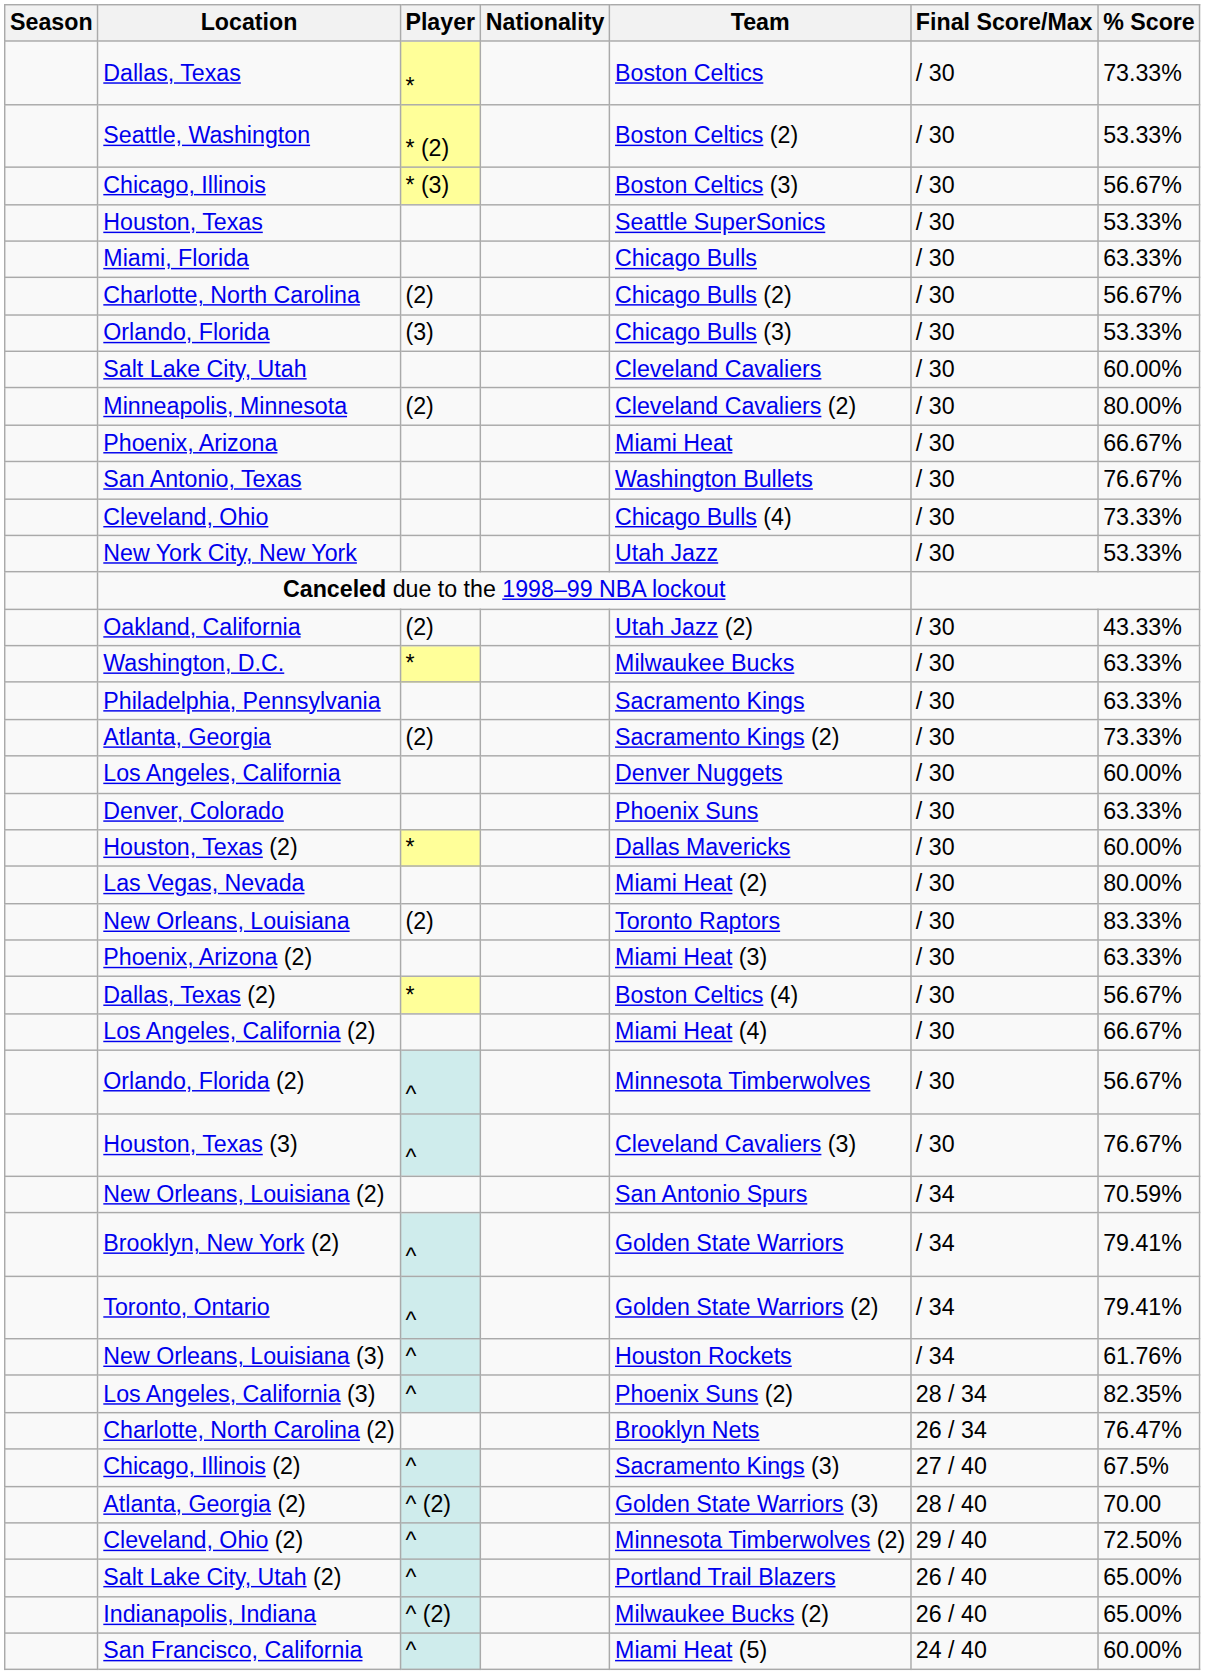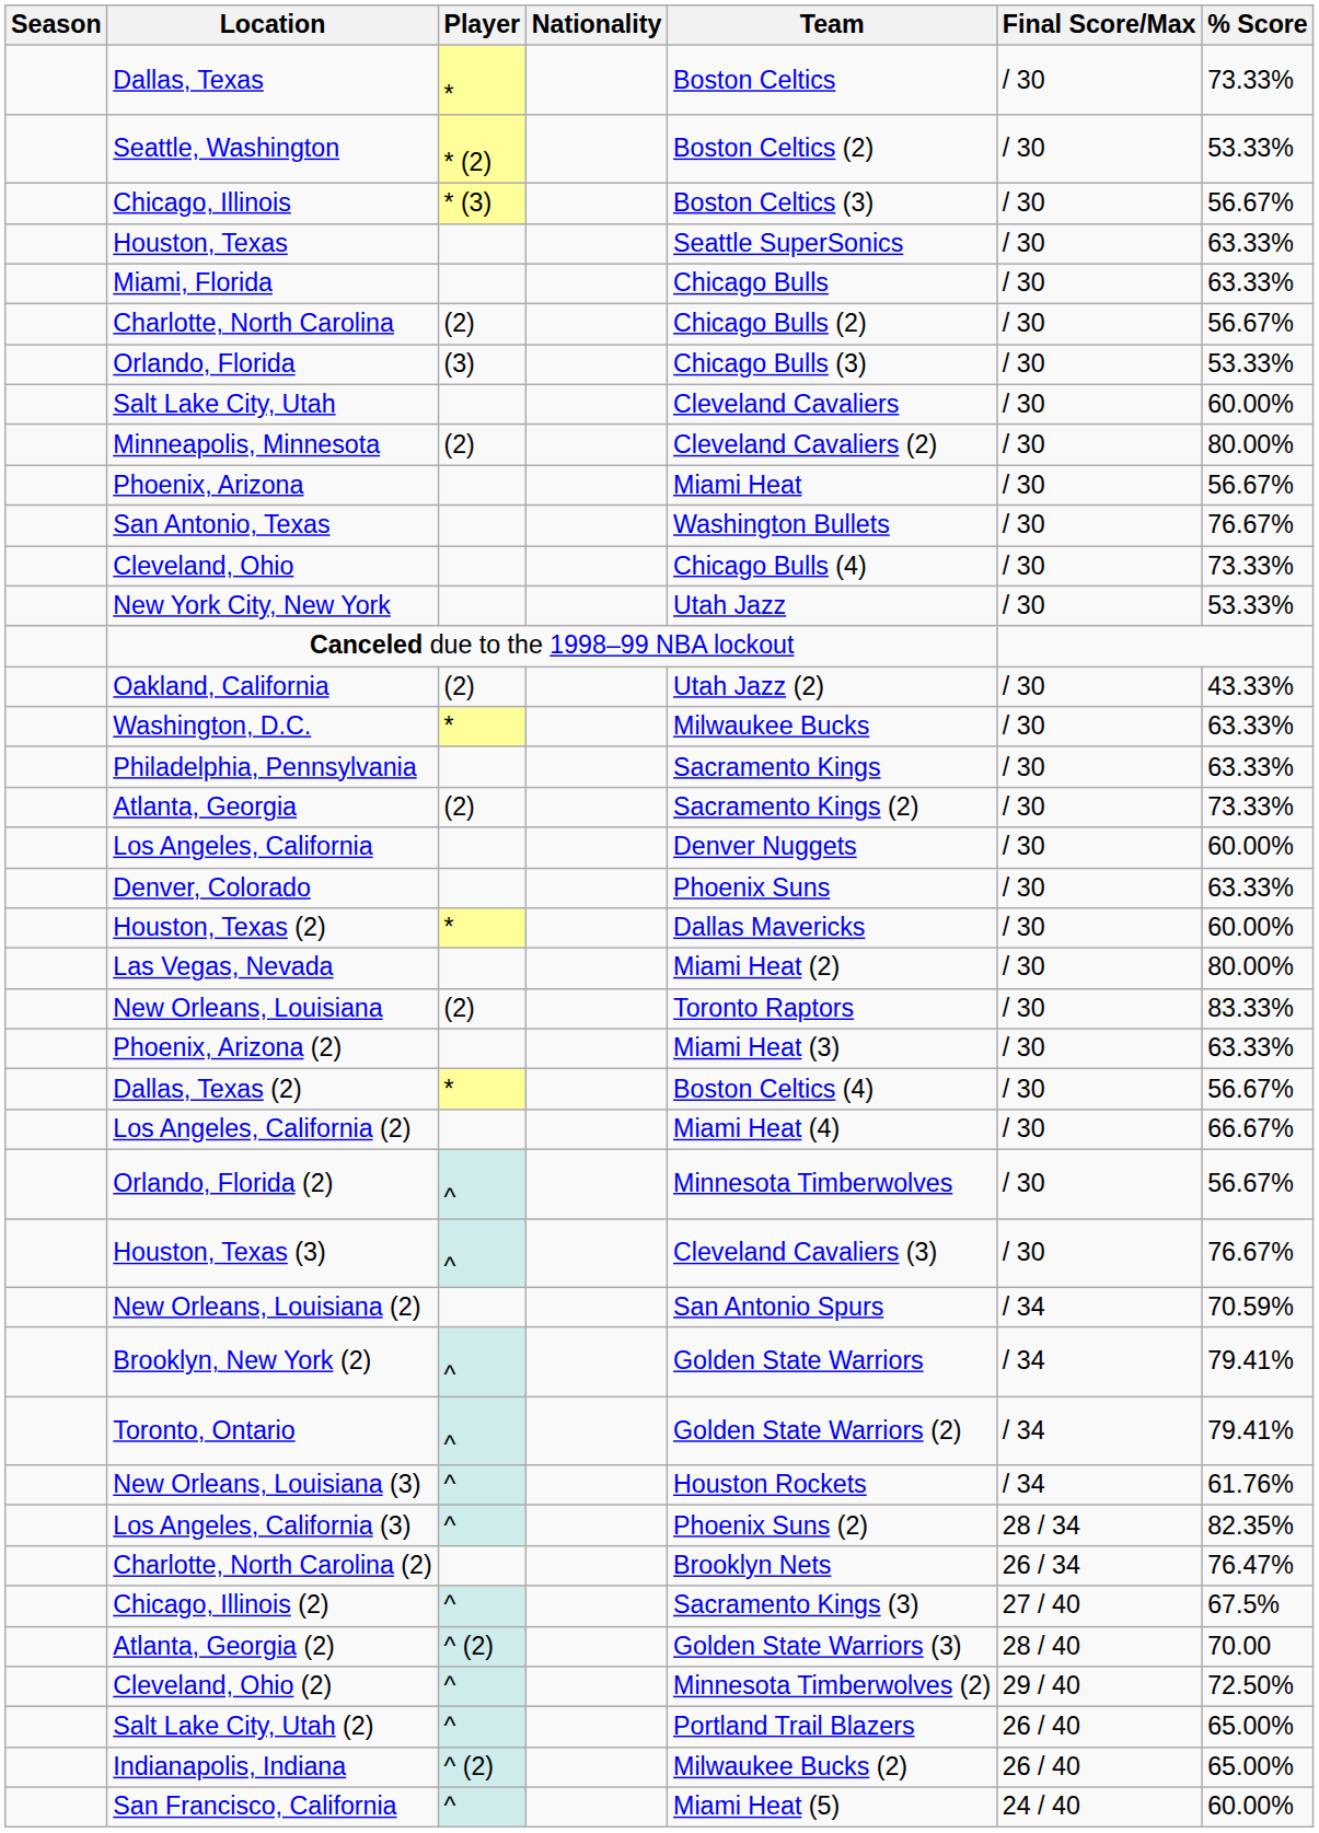Houston, Texas | % Score: 53.33% -> 63.33%
Phoenix, Arizona | % Score: 66.67% -> 56.67%
